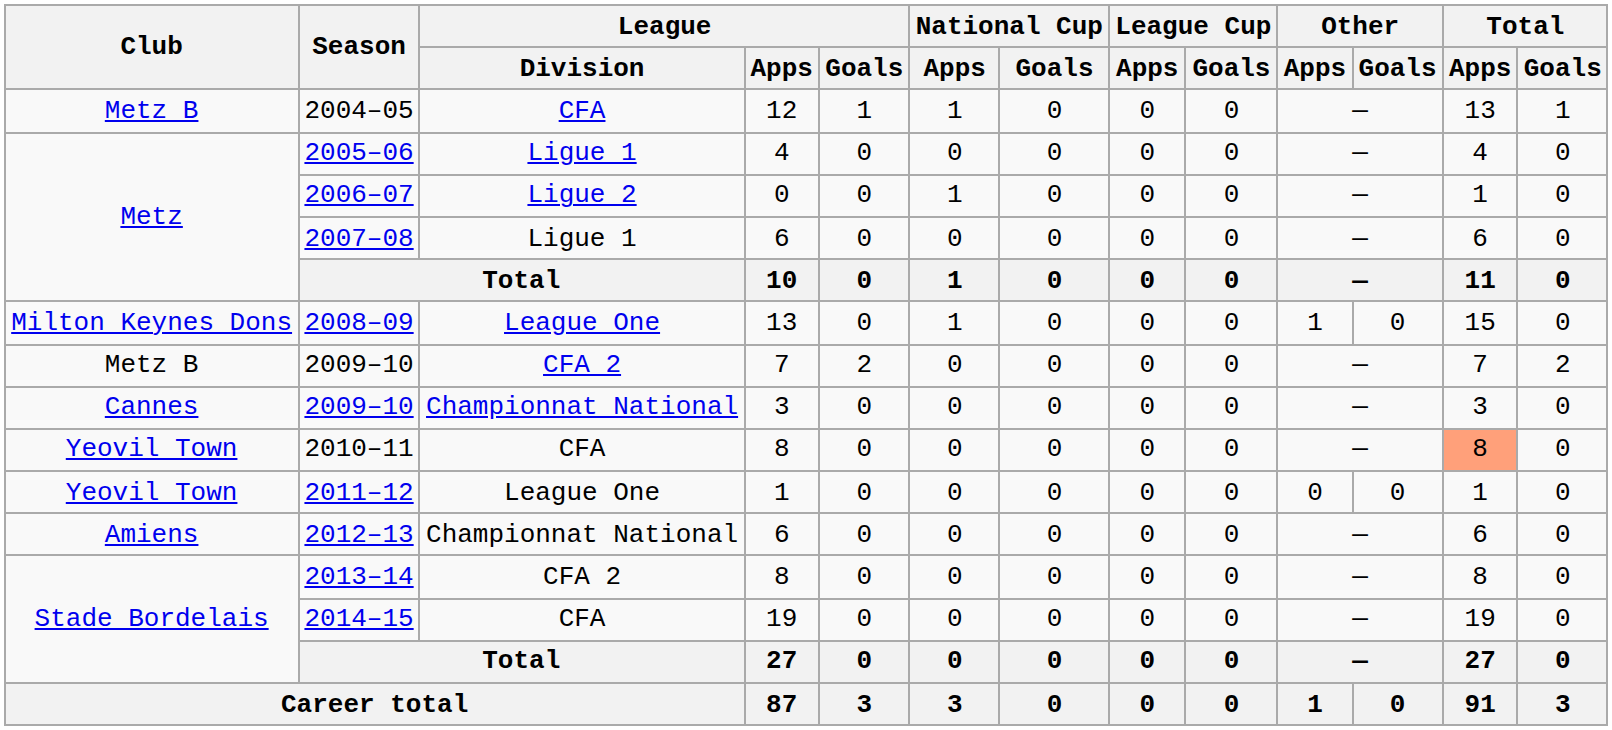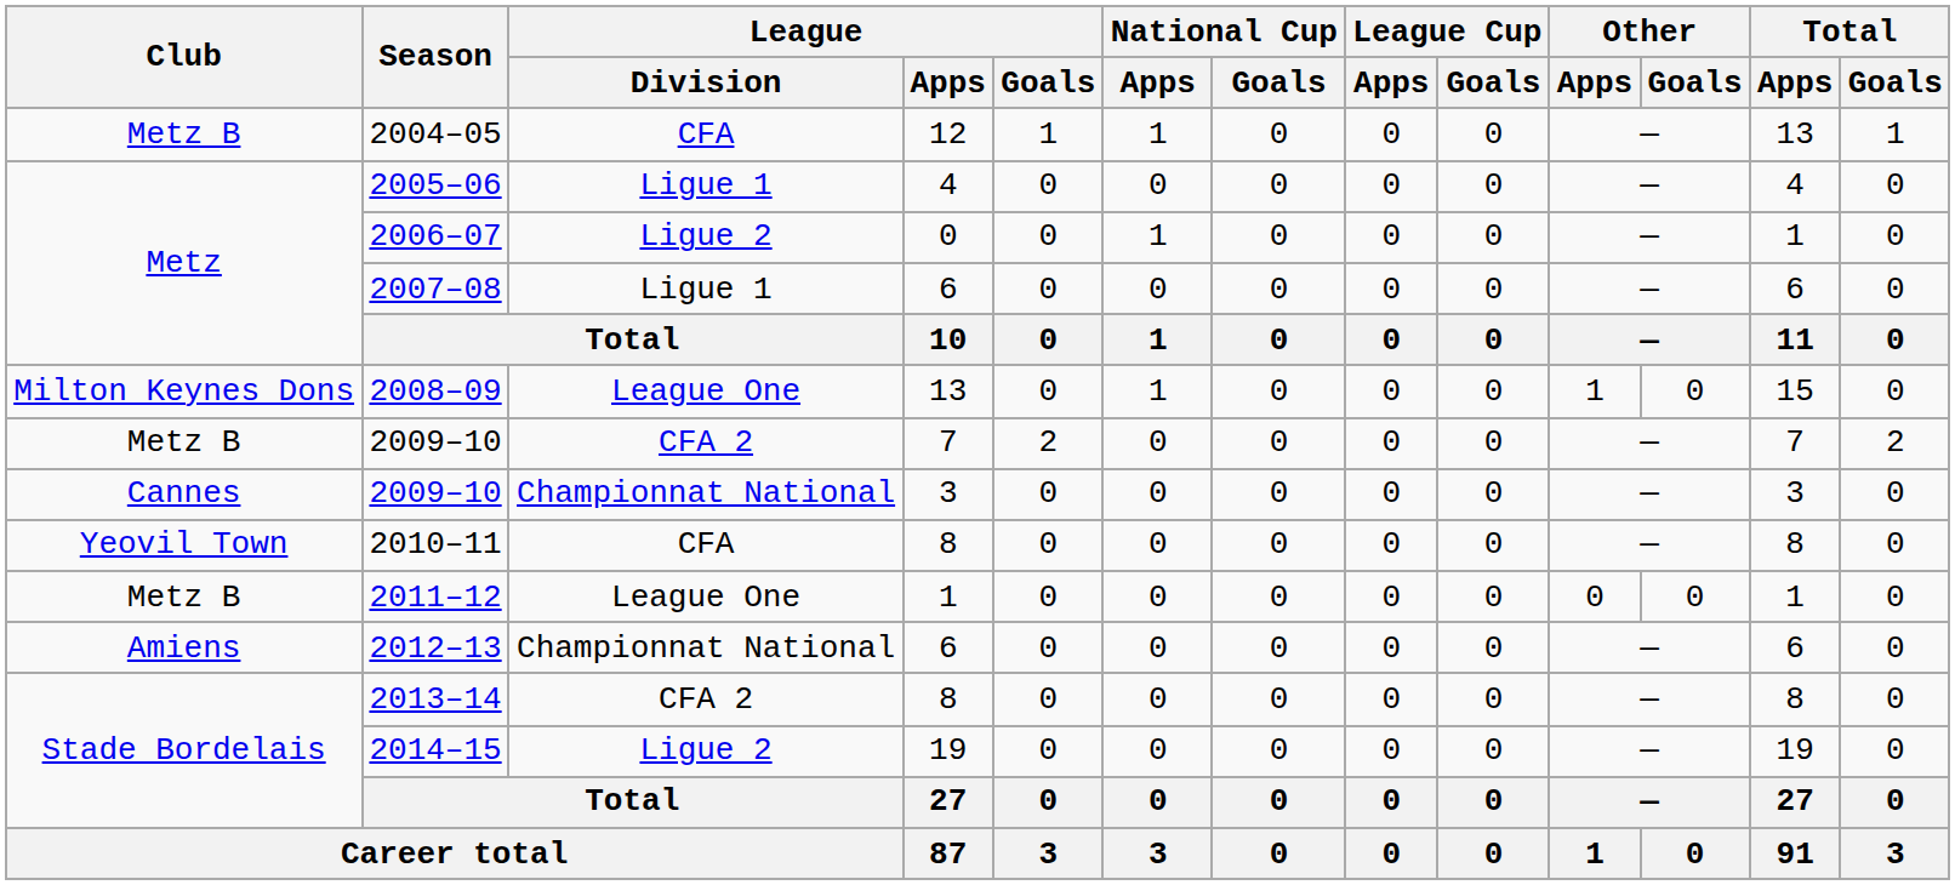2010–11 | Total / Apps: lightsalmon background -> no background
2011–12 | Club: Yeovil Town -> Metz B
2014–15 | League / Division: CFA -> Ligue 2
